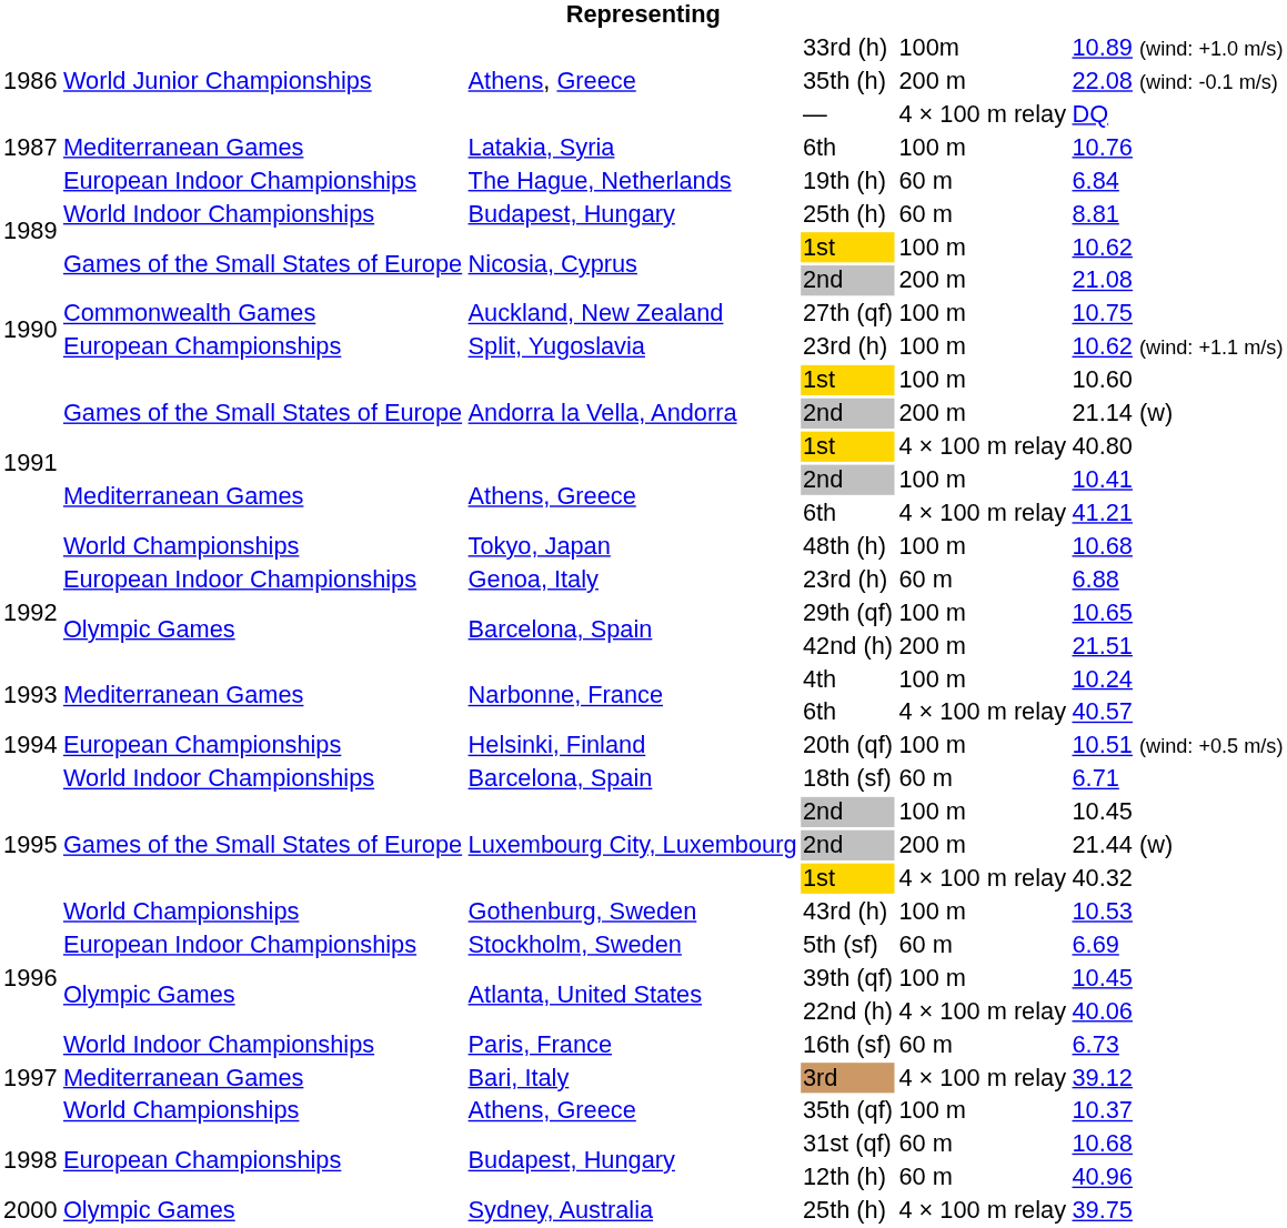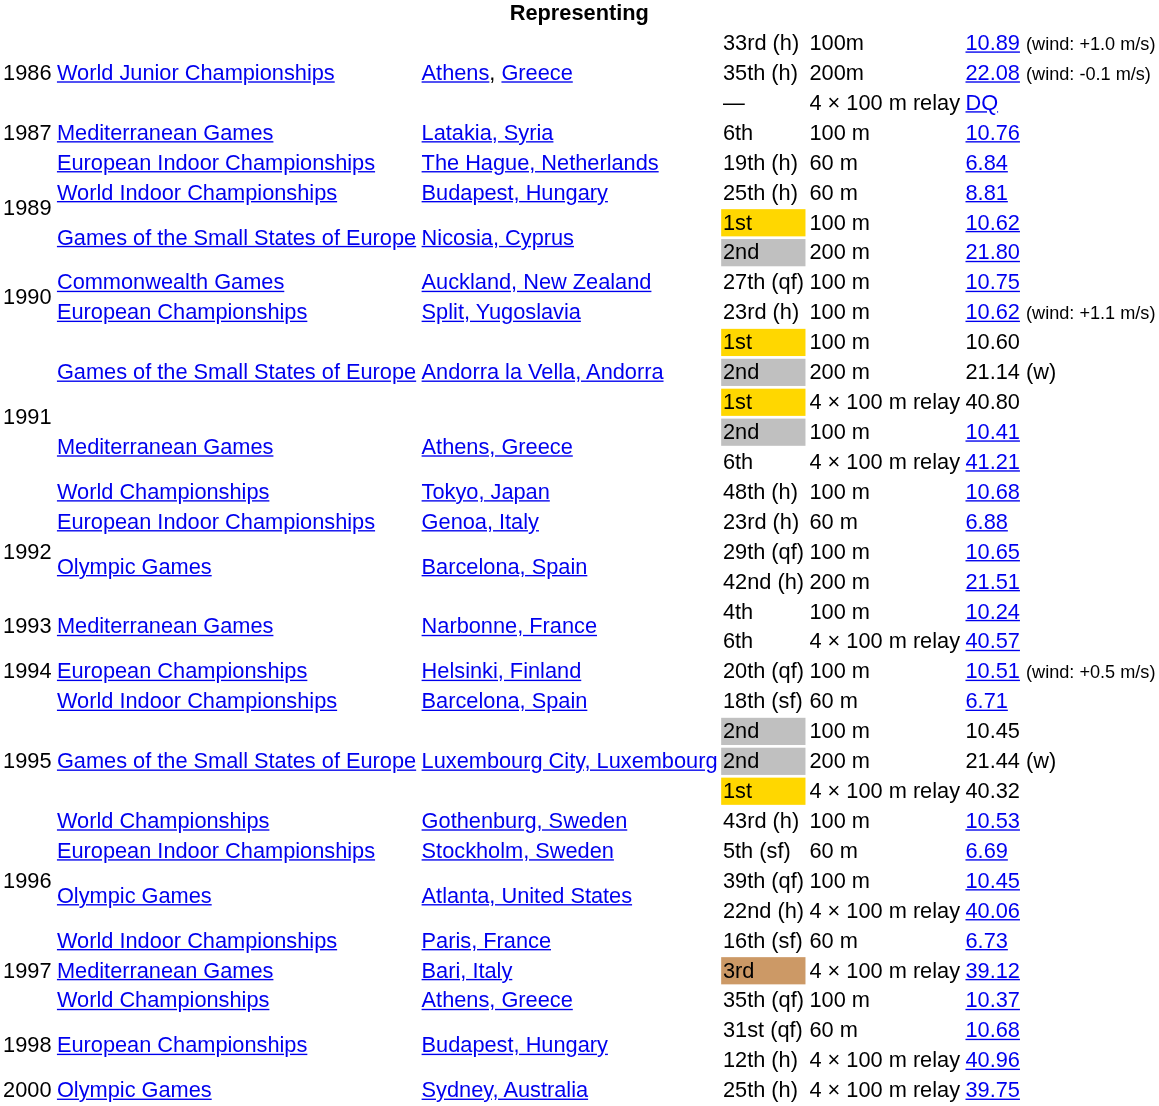35th (h) | column 5: 200 m -> 200m
Nicosia, Cyprus / 2nd | column 6: 21.08 -> 21.80
12th (h) | column 5: 60 m -> 4 × 100 m relay
